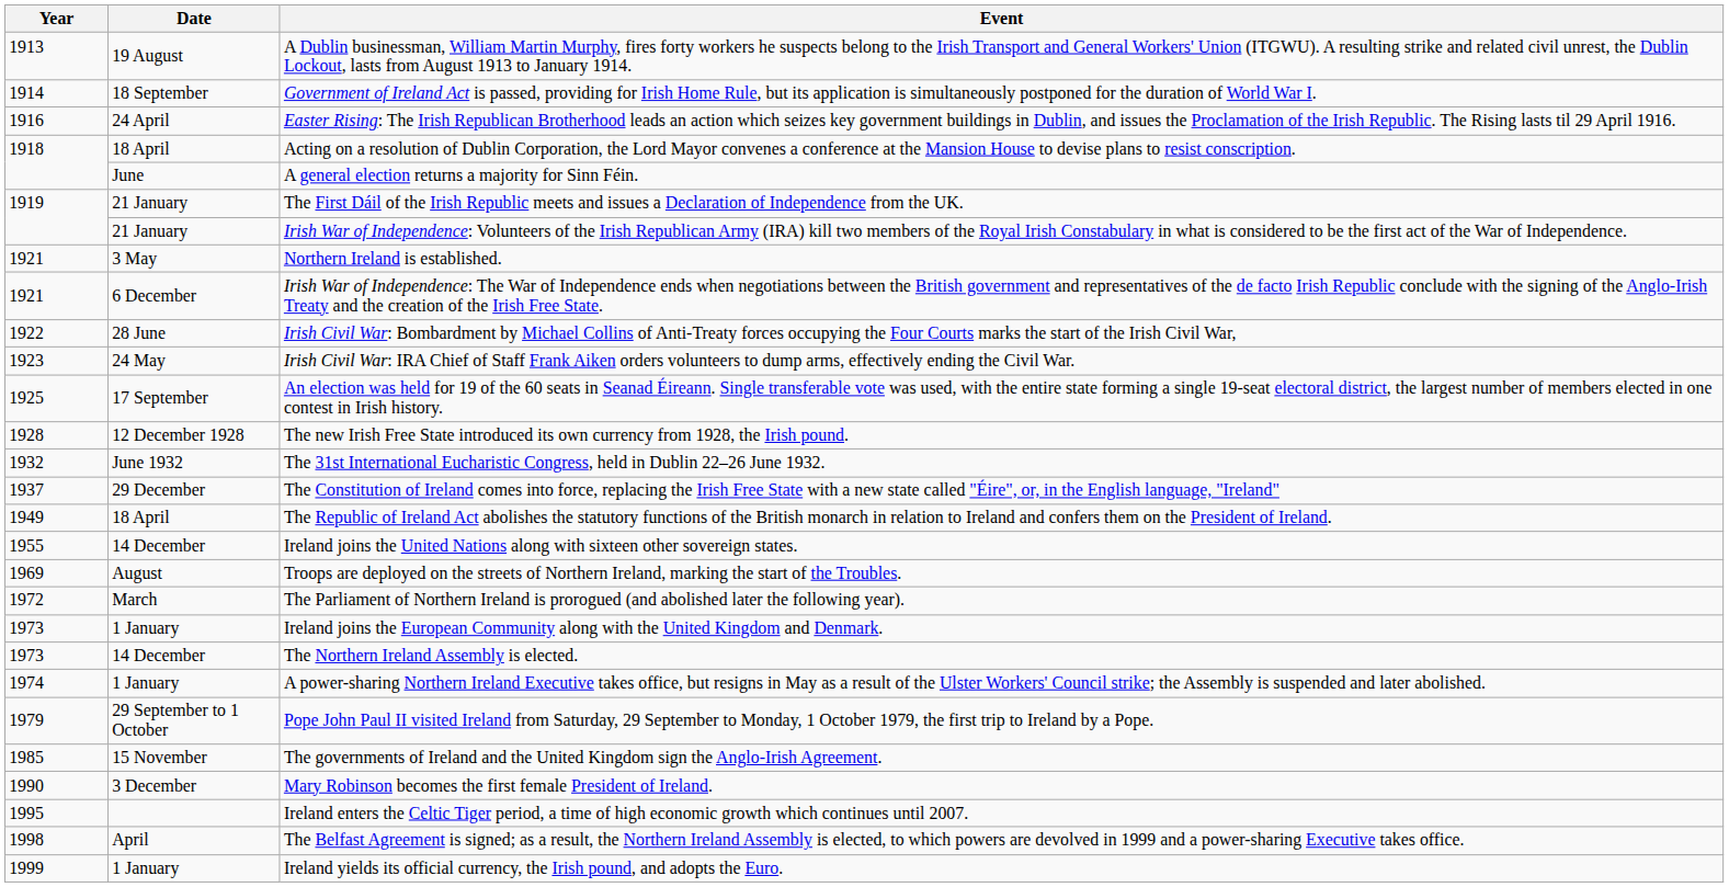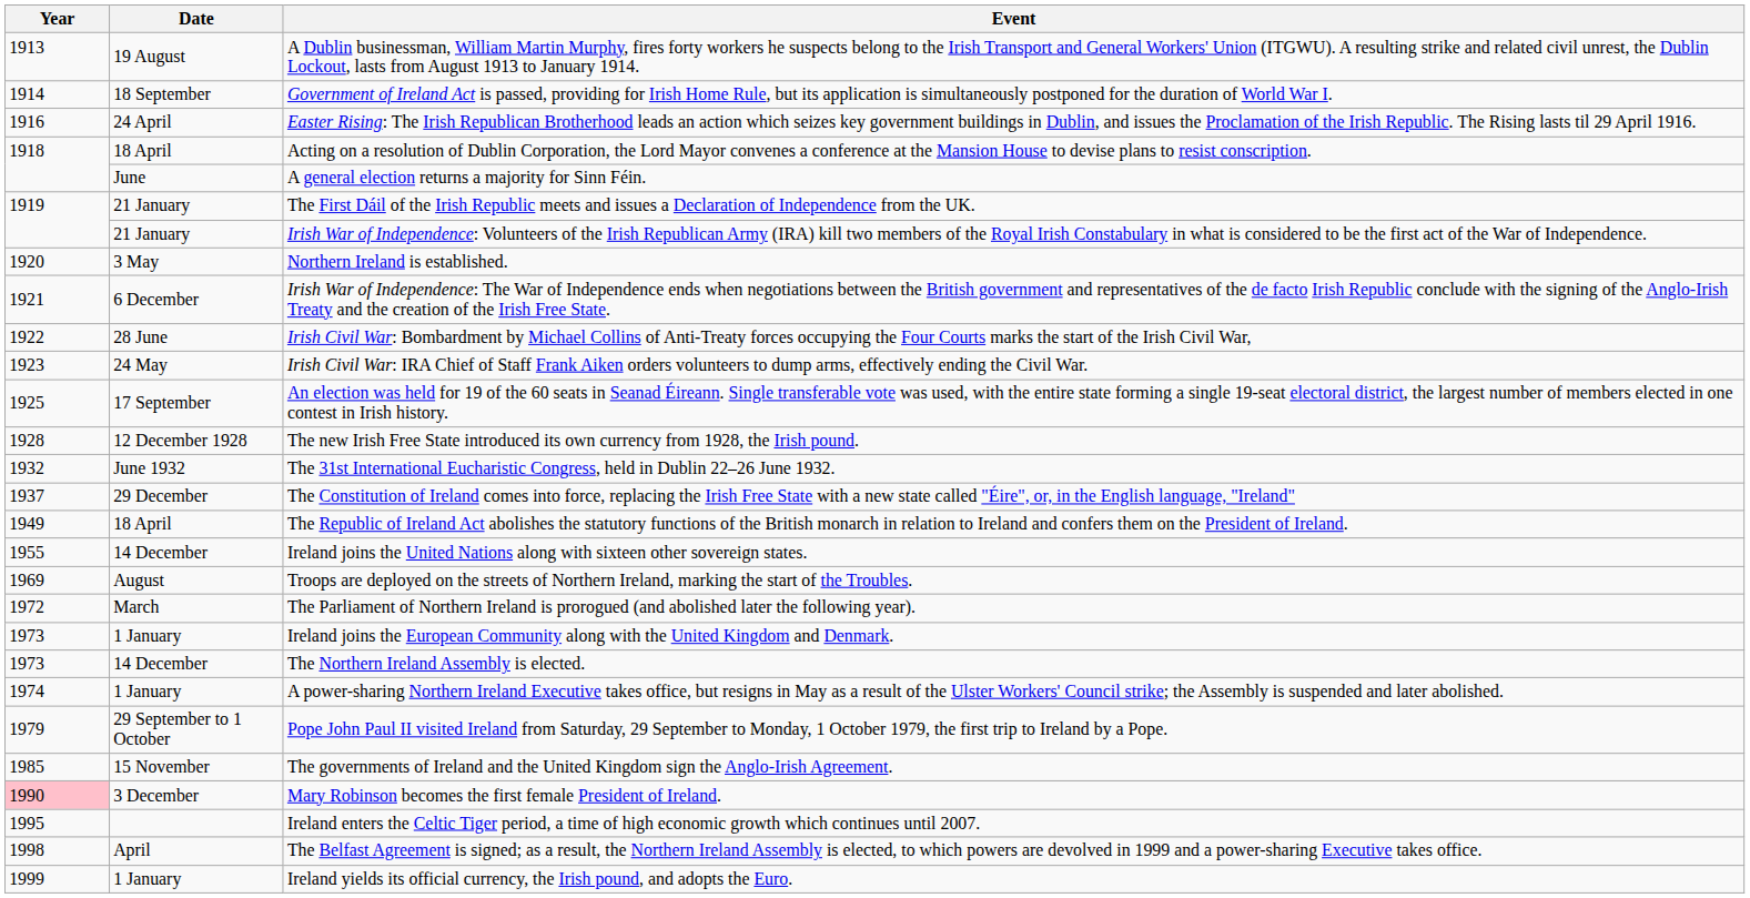Northern Ireland is established. | Year: 1921 -> 1920
Mary Robinson becomes the first female President of Ireland. | Year: no background -> pink background
